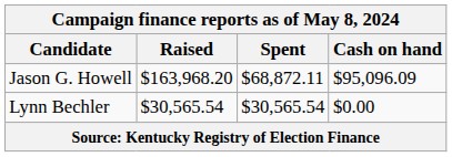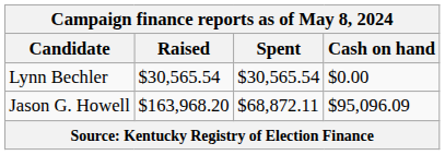rows swapped: Lynn Bechler <-> Jason G. Howell
